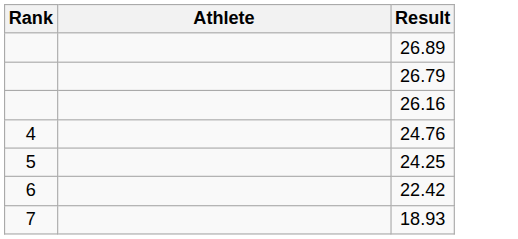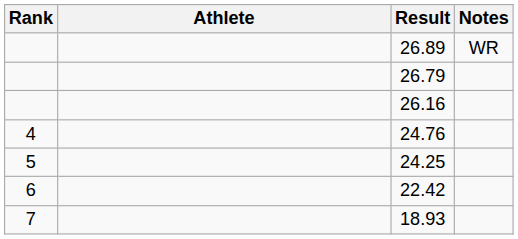+ column: Notes | WR
